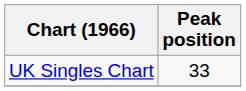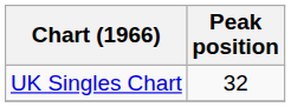UK Singles Chart | Peak position: 33 -> 32
